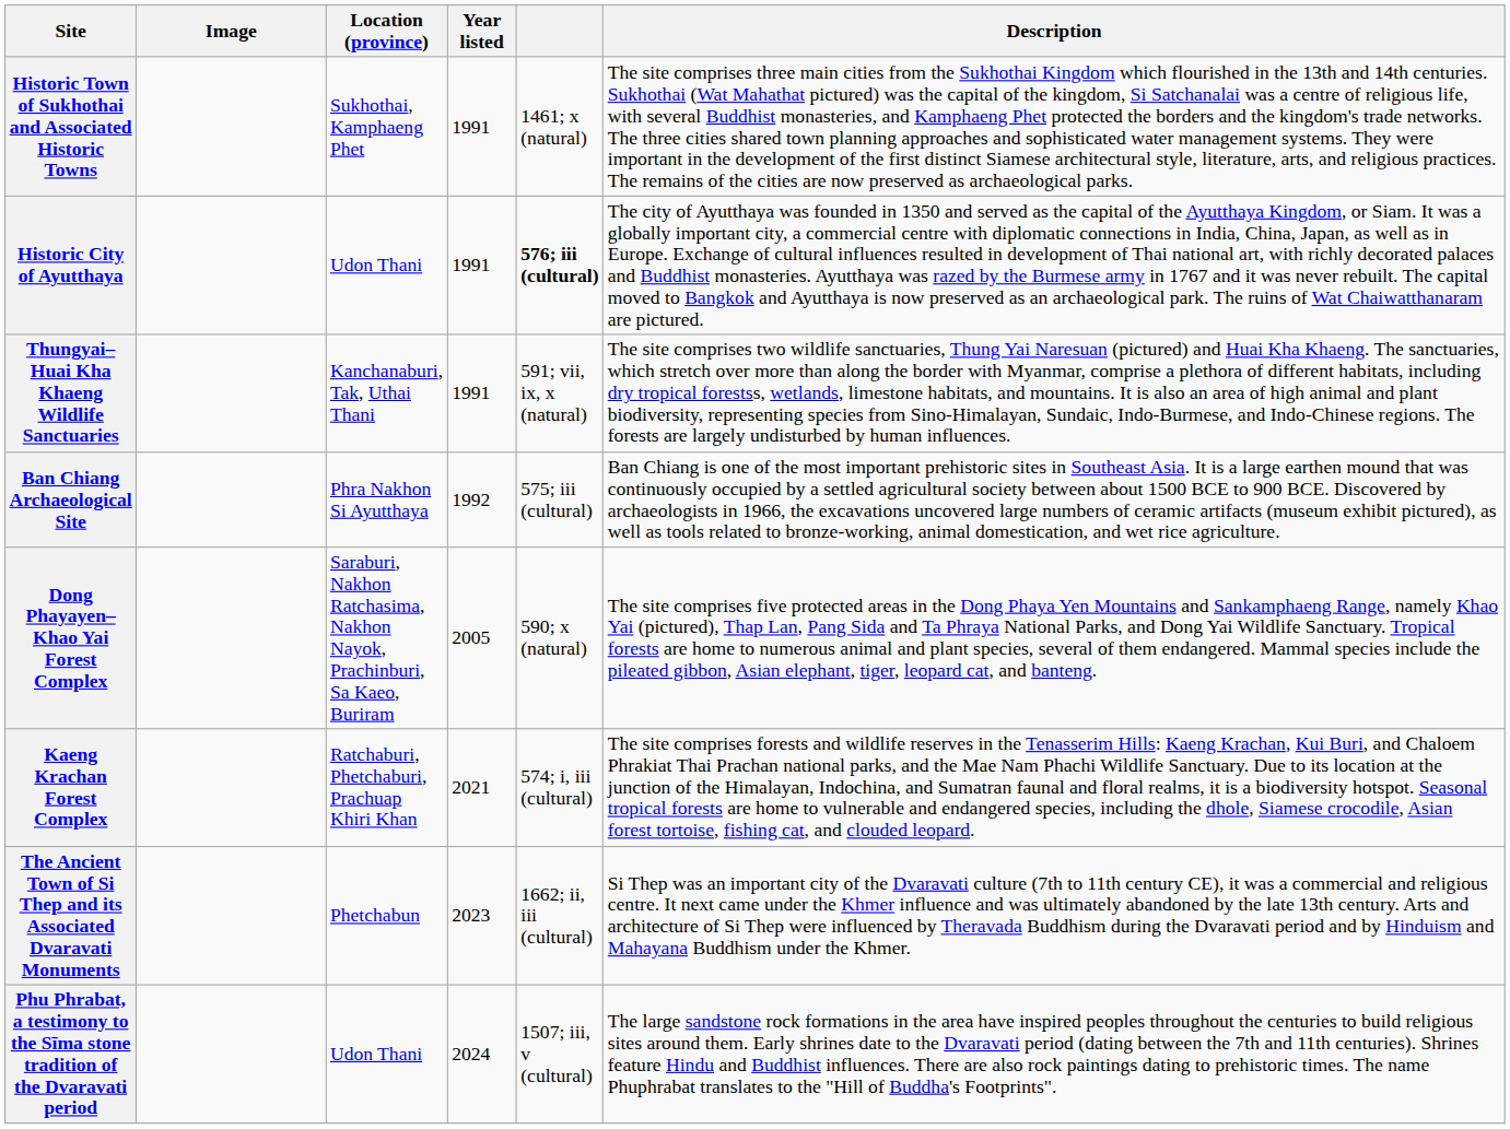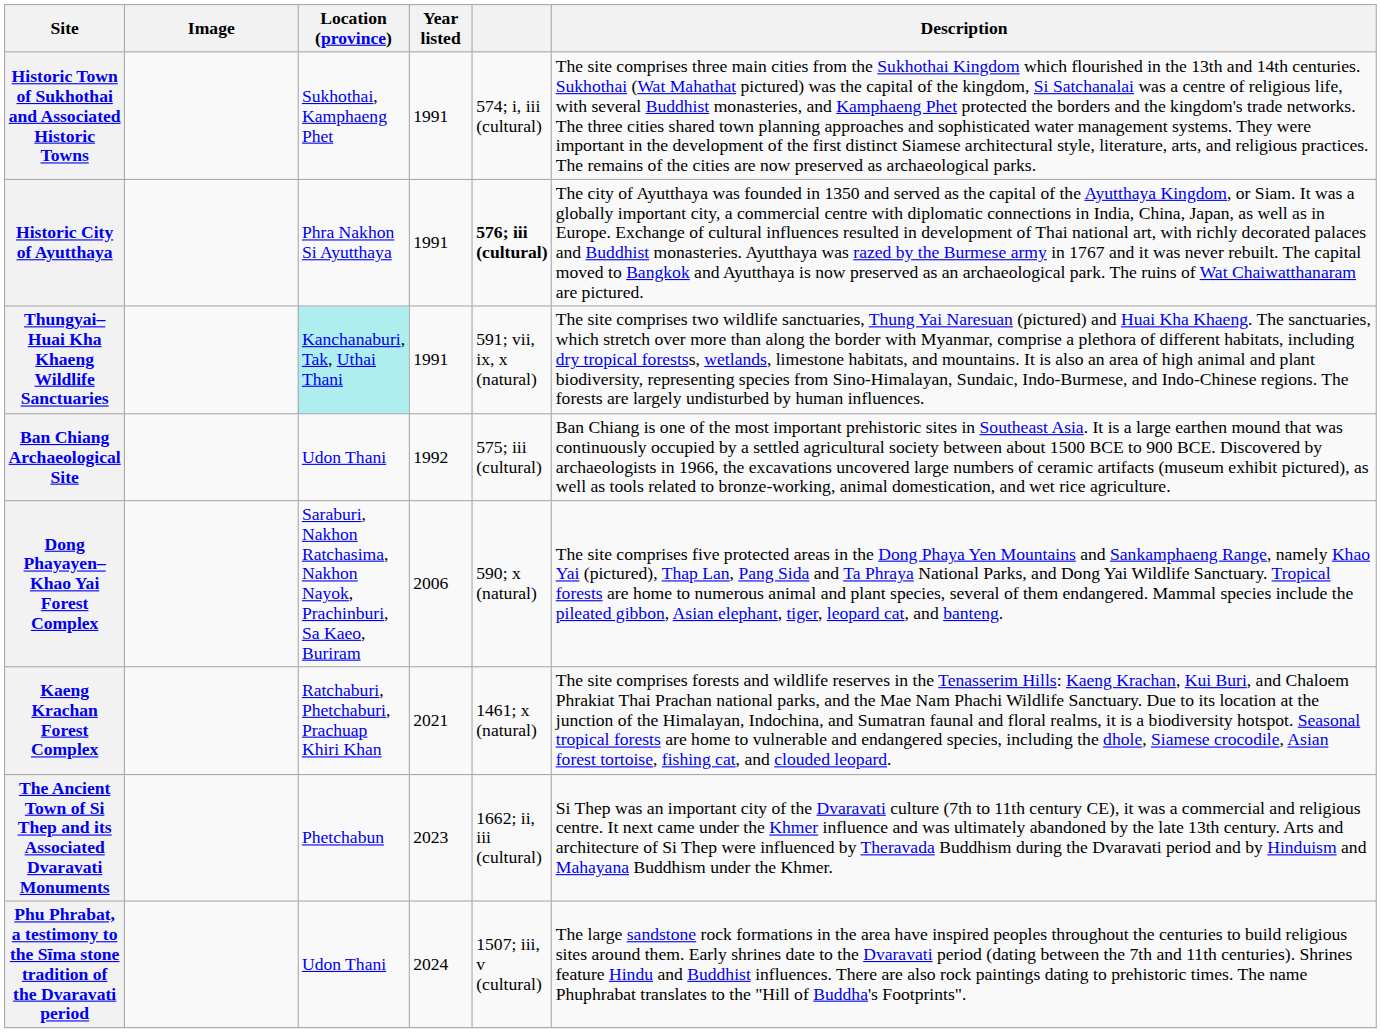Historic Town of Sukhothai and Associated Historic Towns | column 5: 1461; x (natural) -> 574; i, iii (cultural)
Historic City of Ayutthaya | Location (province): Udon Thani -> Phra Nakhon Si Ayutthaya
Thungyai–Huai Kha Khaeng Wildlife Sanctuaries | Location (province): no background -> paleturquoise background
Ban Chiang Archaeological Site | Location (province): Phra Nakhon Si Ayutthaya -> Udon Thani
Dong Phayayen–Khao Yai Forest Complex | Year listed: 2005 -> 2006
Kaeng Krachan Forest Complex | column 5: 574; i, iii (cultural) -> 1461; x (natural)
